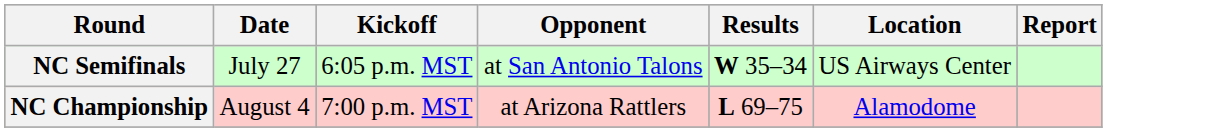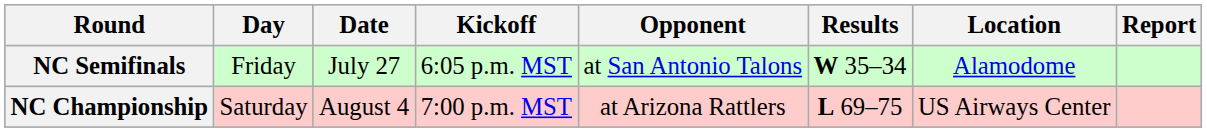+ column: Day | Friday | Saturday
NC Semifinals | Location: US Airways Center -> Alamodome
NC Championship | Location: Alamodome -> US Airways Center
